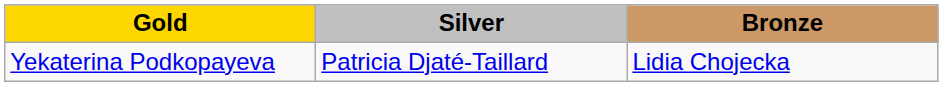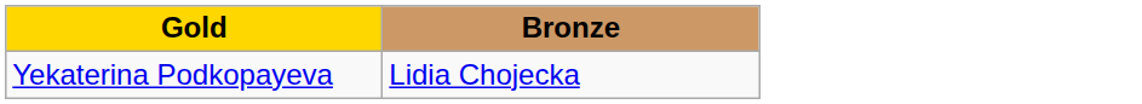- column: Silver | Patricia Djaté-Taillard
